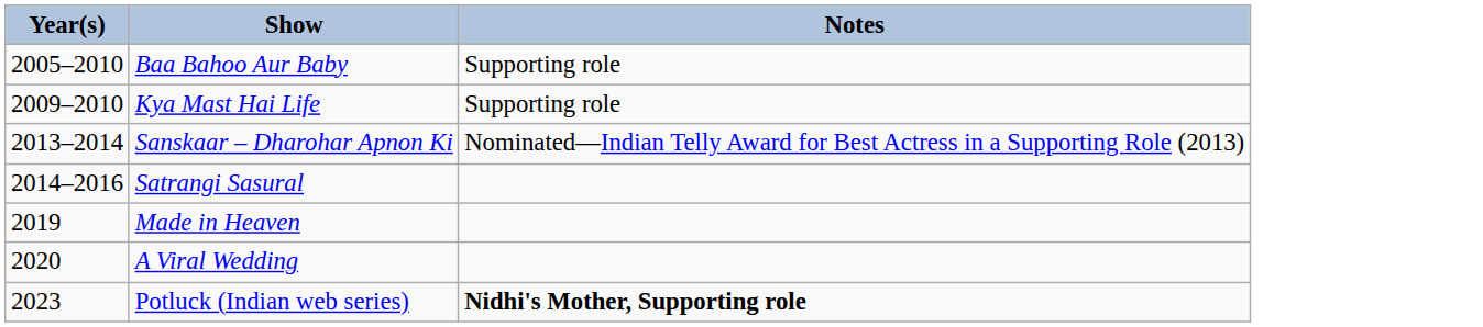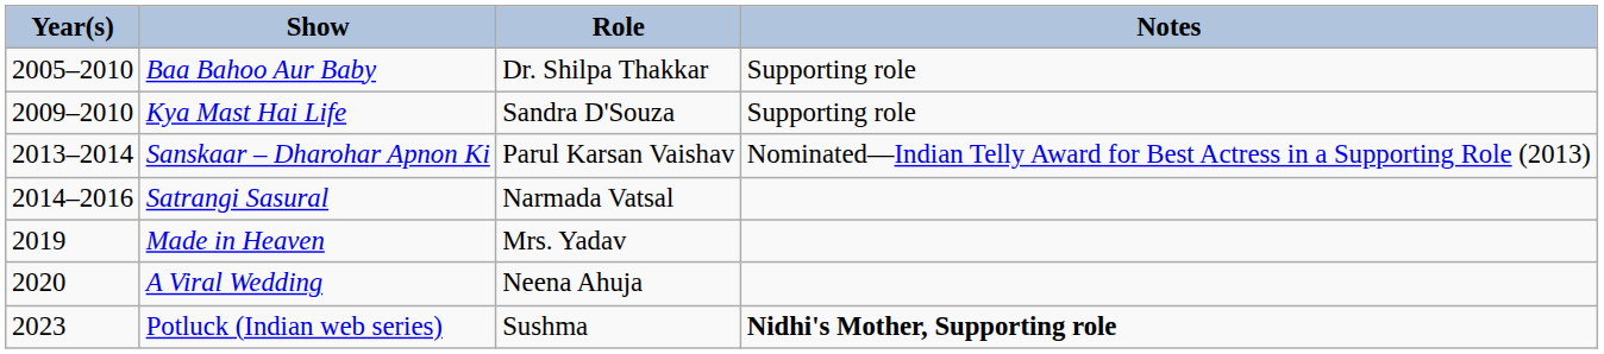+ column: Role | Dr. Shilpa Thakkar | Sandra D'Souza | Parul Karsan Vaishav | Narmada Vatsal | Mrs. Yadav | Neena Ahuja | Sushma
